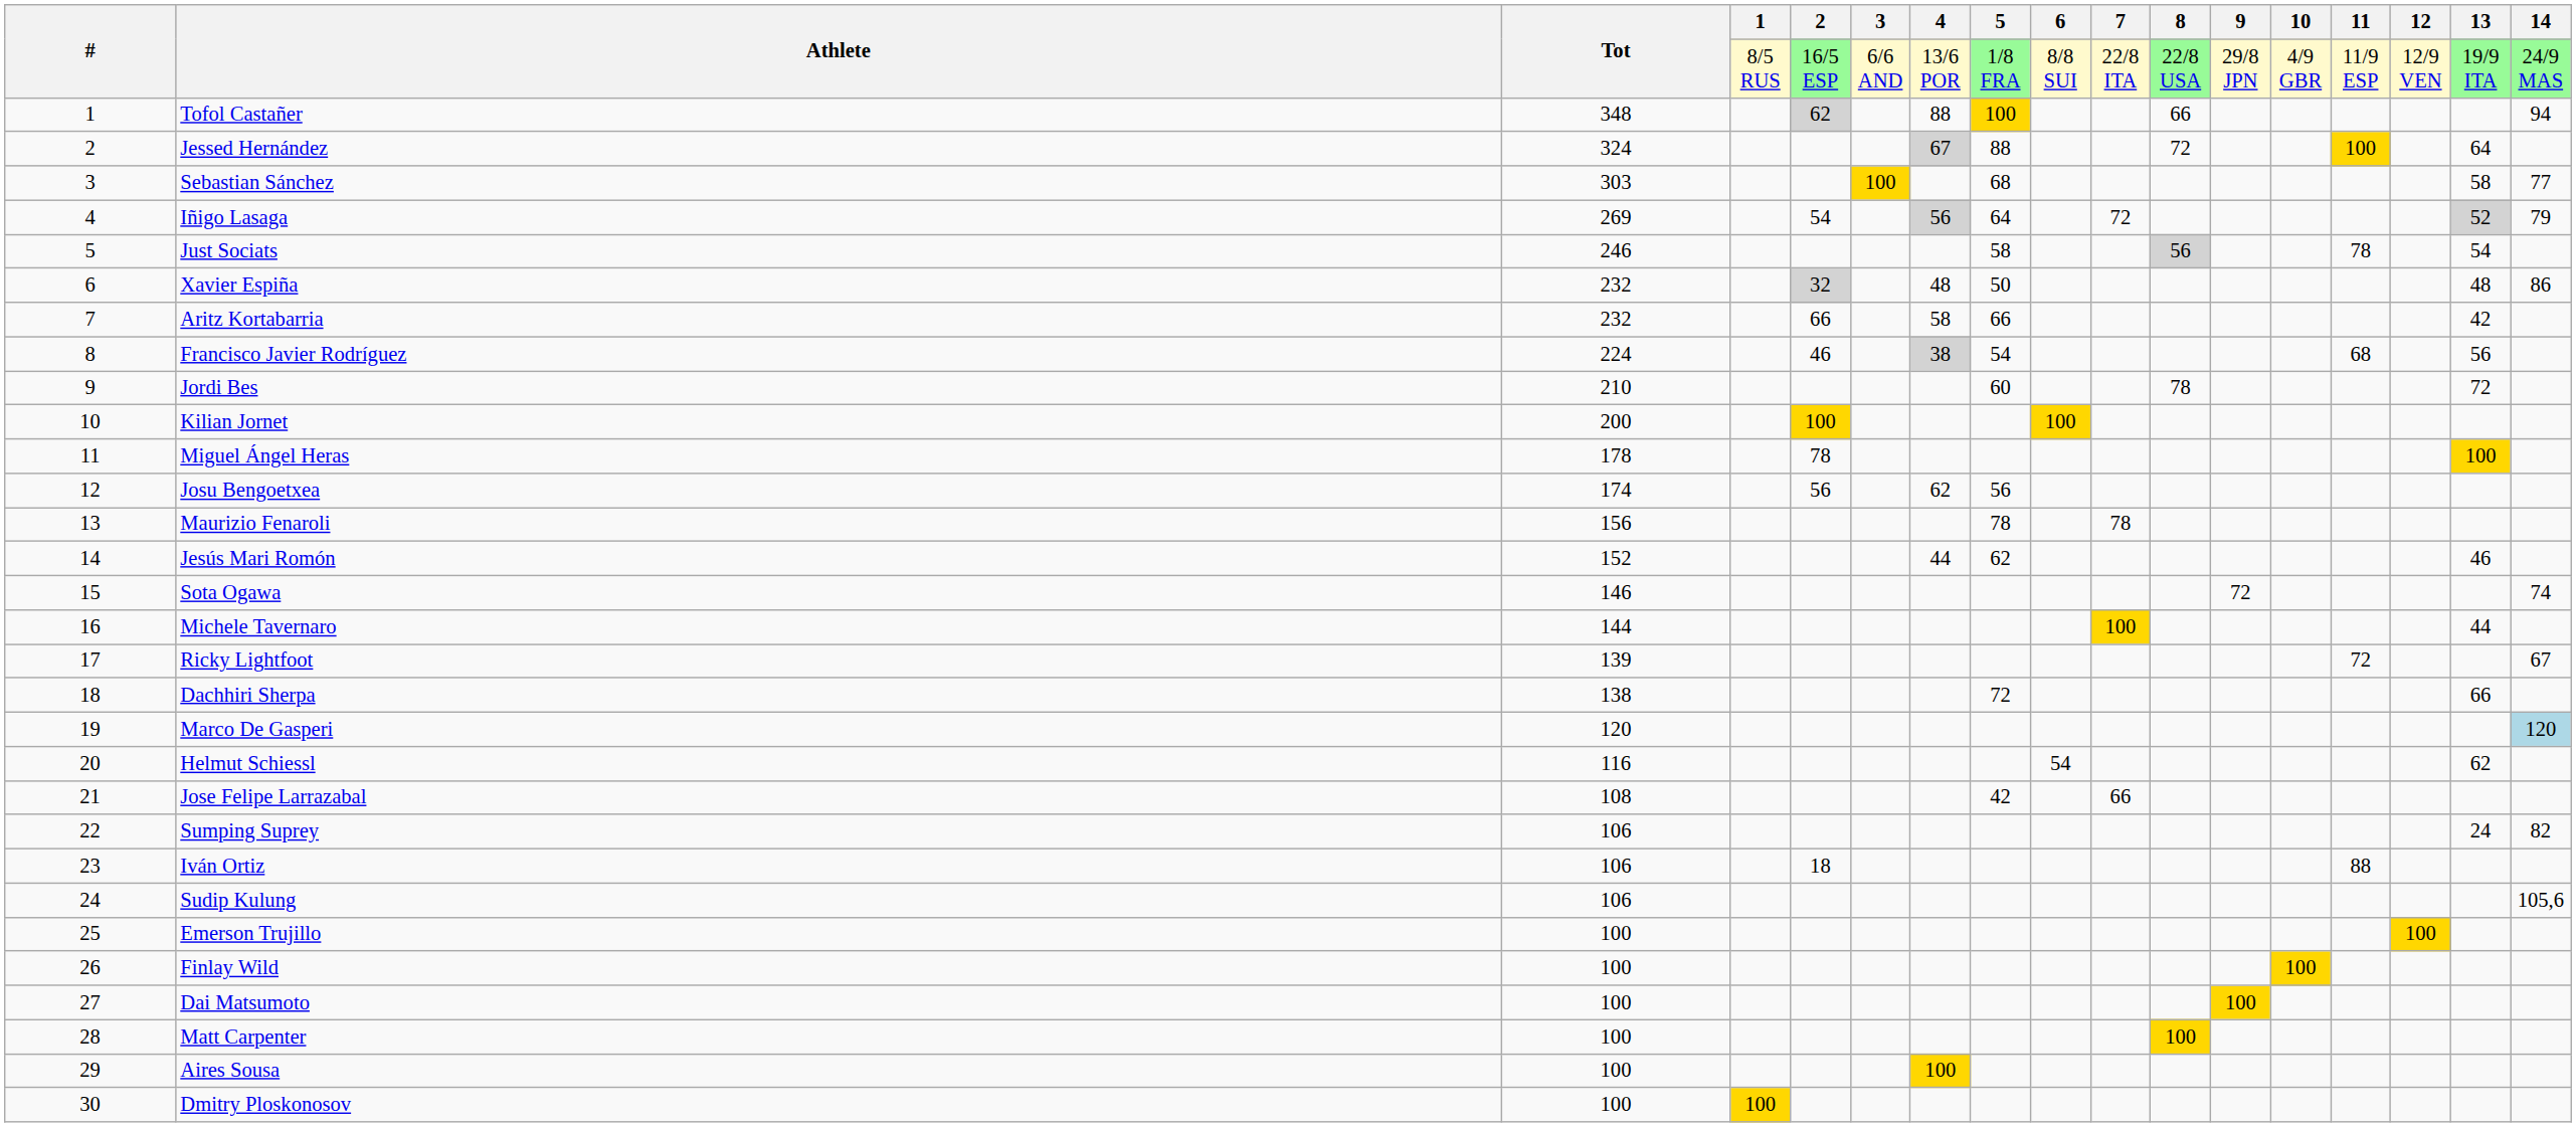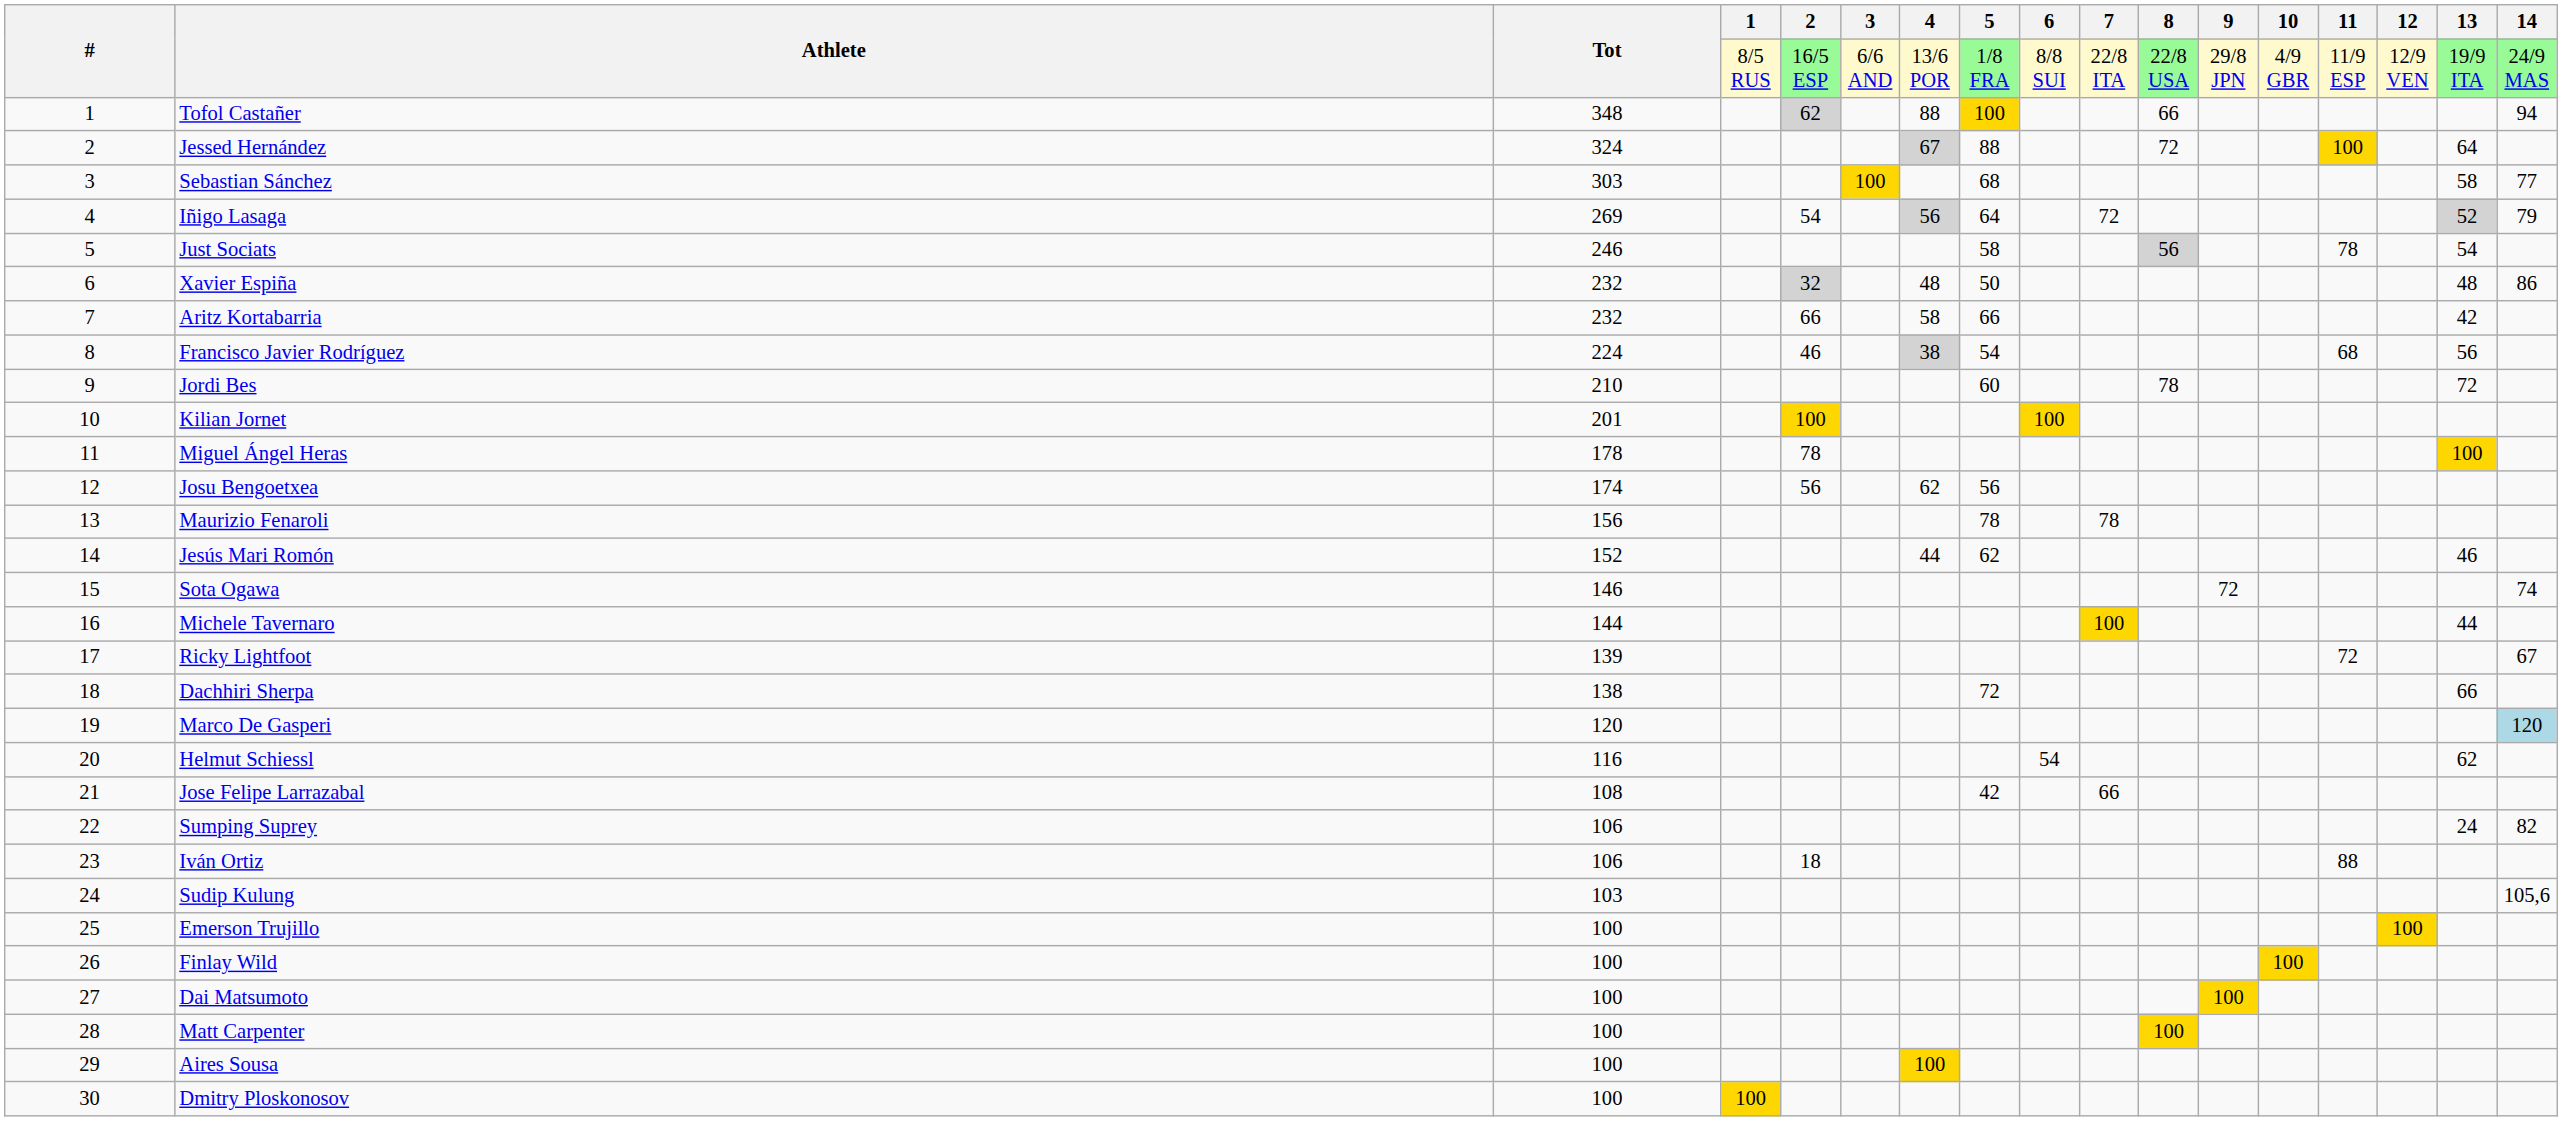Kilian Jornet | Tot: 200 -> 201
Sudip Kulung | Tot: 106 -> 103
